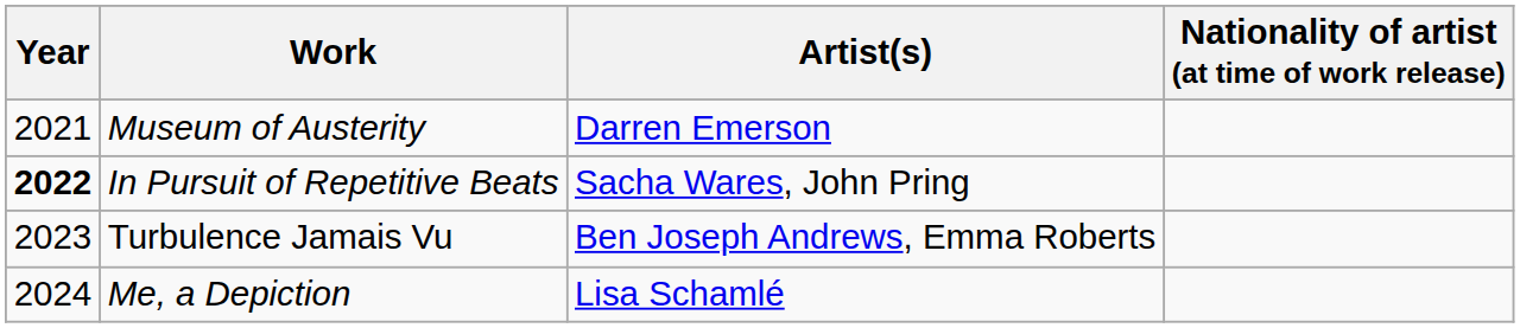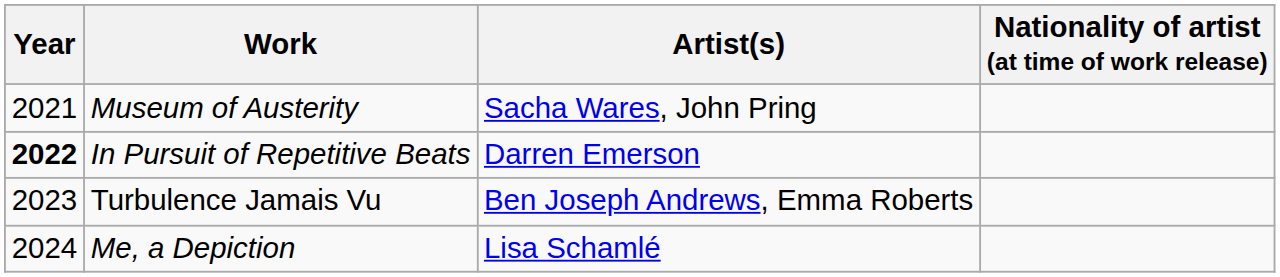Museum of Austerity | Artist(s): Darren Emerson -> Sacha Wares, John Pring
In Pursuit of Repetitive Beats | Artist(s): Sacha Wares, John Pring -> Darren Emerson
